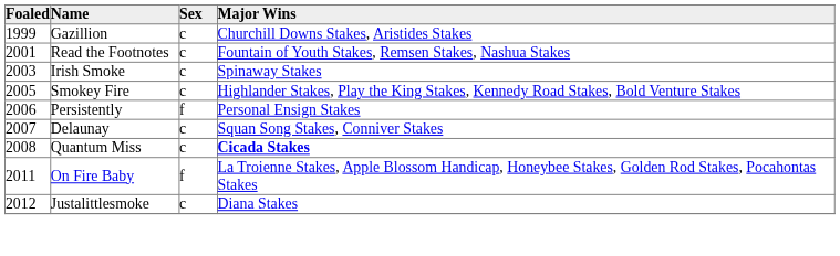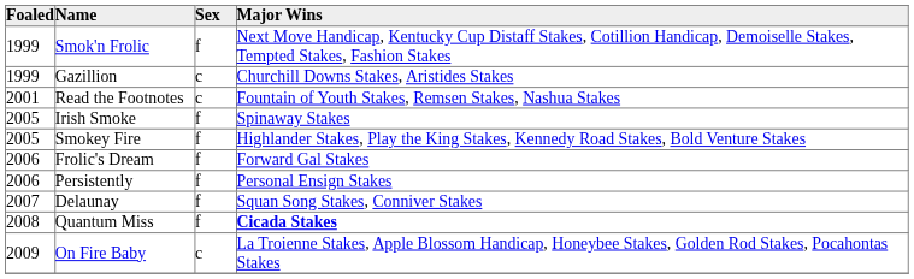+ row: 1999 | Smok'n Frolic | f | Next Move Handicap, Kentucky Cup Distaff Stakes, Cotillion Handicap, Demoiselle Stakes, Tempted Stakes, Fashion Stakes
Irish Smoke | Foaled: 2003 -> 2005
Irish Smoke | Sex: c -> f
Smokey Fire | Sex: c -> f
+ row: 2006 | Frolic's Dream | f | Forward Gal Stakes
Delaunay | Sex: c -> f
Quantum Miss | Sex: c -> f
On Fire Baby | Foaled: 2011 -> 2009
On Fire Baby | Sex: f -> c
- row: 2012 | Justalittlesmoke | c | Diana Stakes
